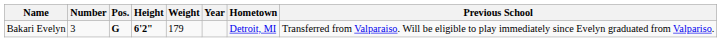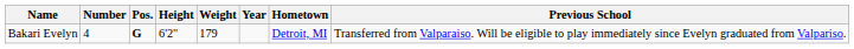Bakari Evelyn | Number: 3 -> 4
Bakari Evelyn | Height: bold -> normal
